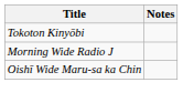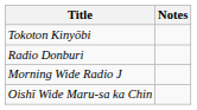+ row: Radio Donburi
